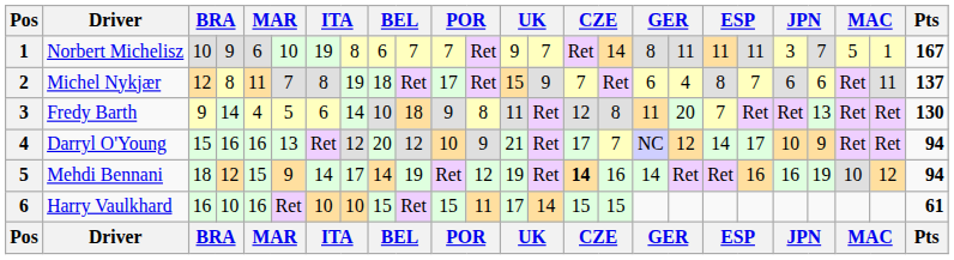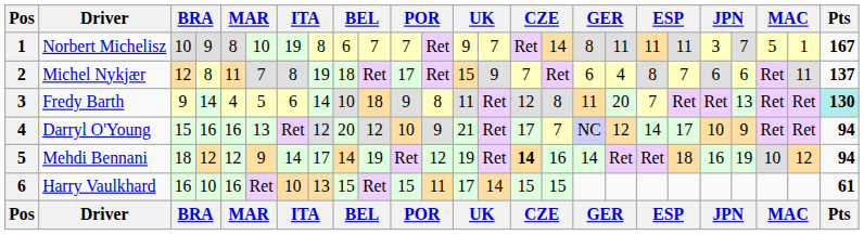Norbert Michelisz | column 5: 6 -> 8
Fredy Barth | Pts: no background -> paleturquoise background
Mehdi Bennani | column 5: 15 -> 12
Mehdi Bennani | column 20: 16 -> 18
Harry Vaulkhard | column 8: 10 -> 13
